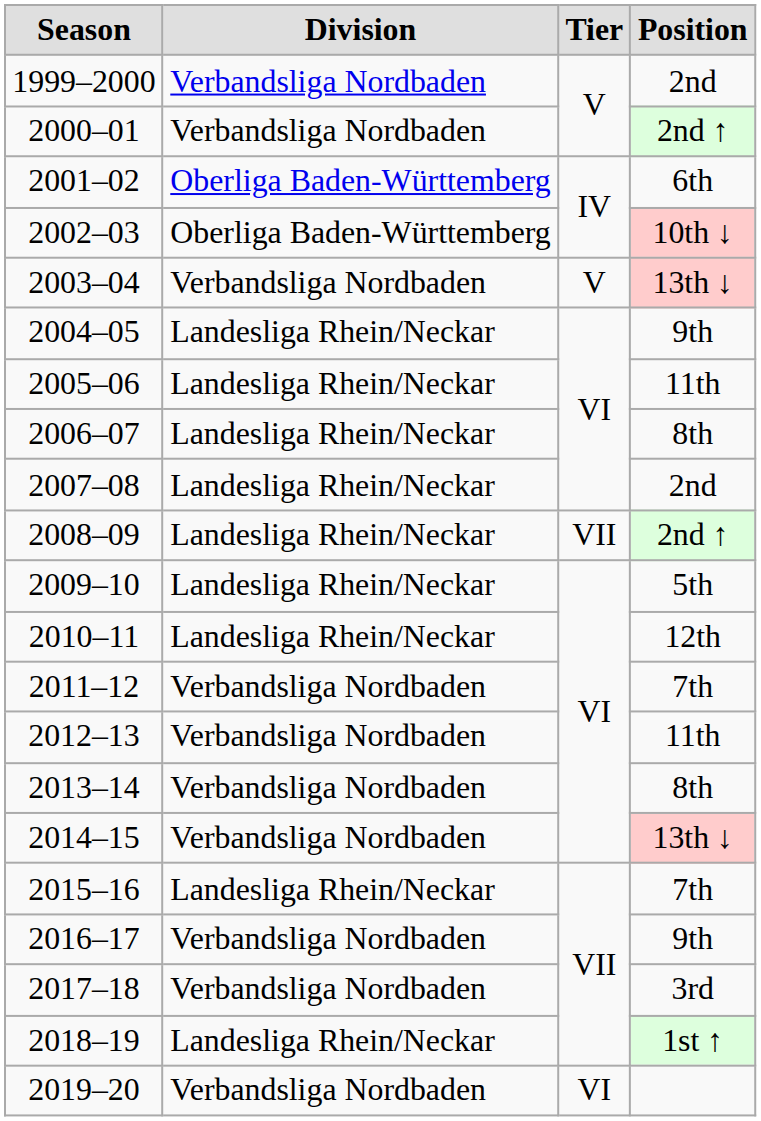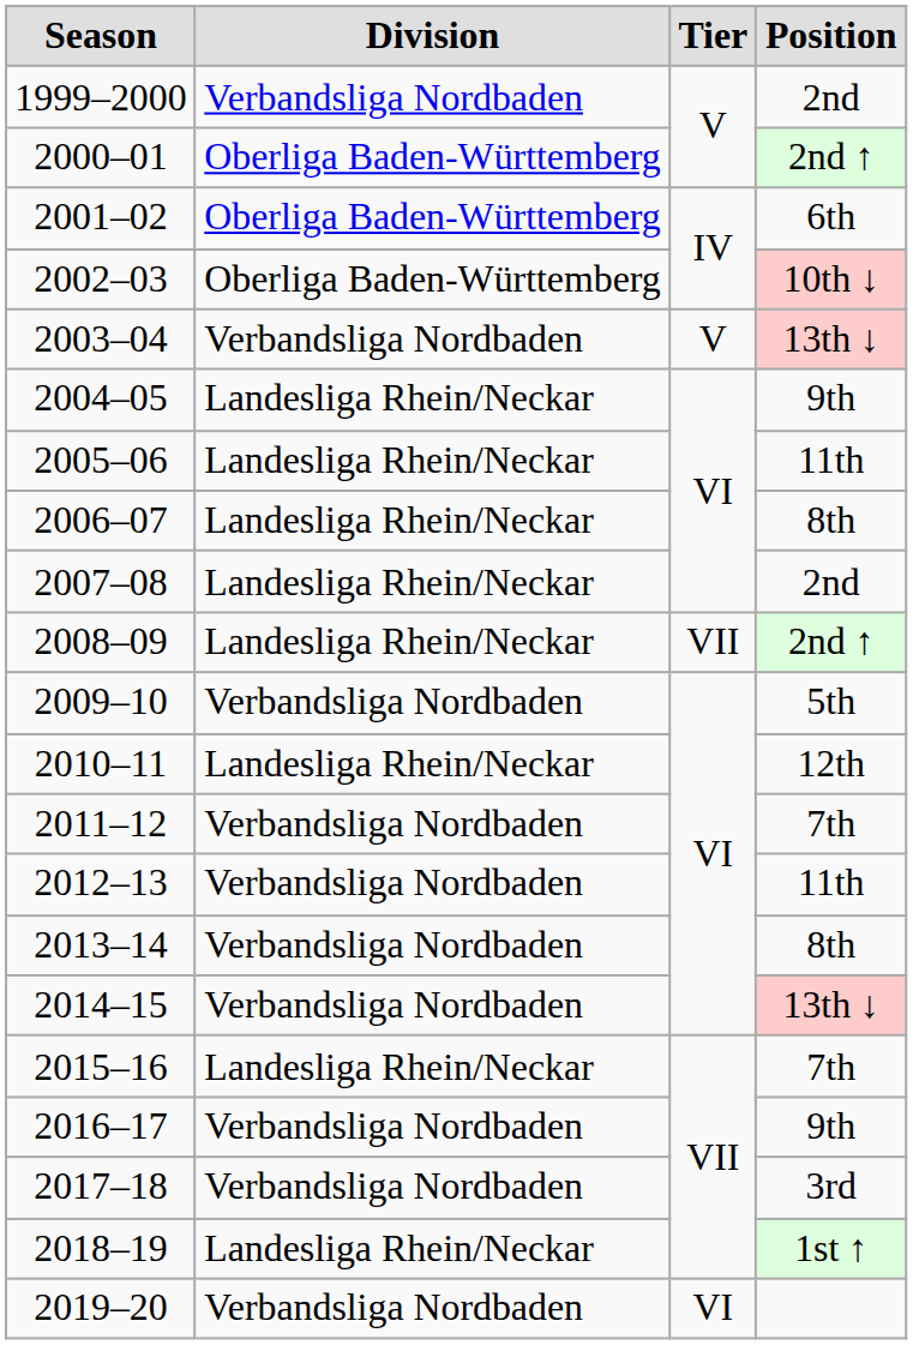2000–01 | Division: Verbandsliga Nordbaden -> Oberliga Baden-Württemberg
2009–10 | Division: Landesliga Rhein/Neckar -> Verbandsliga Nordbaden
